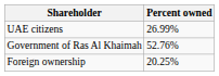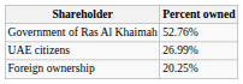rows swapped: Government of Ras Al Khaimah <-> UAE citizens
